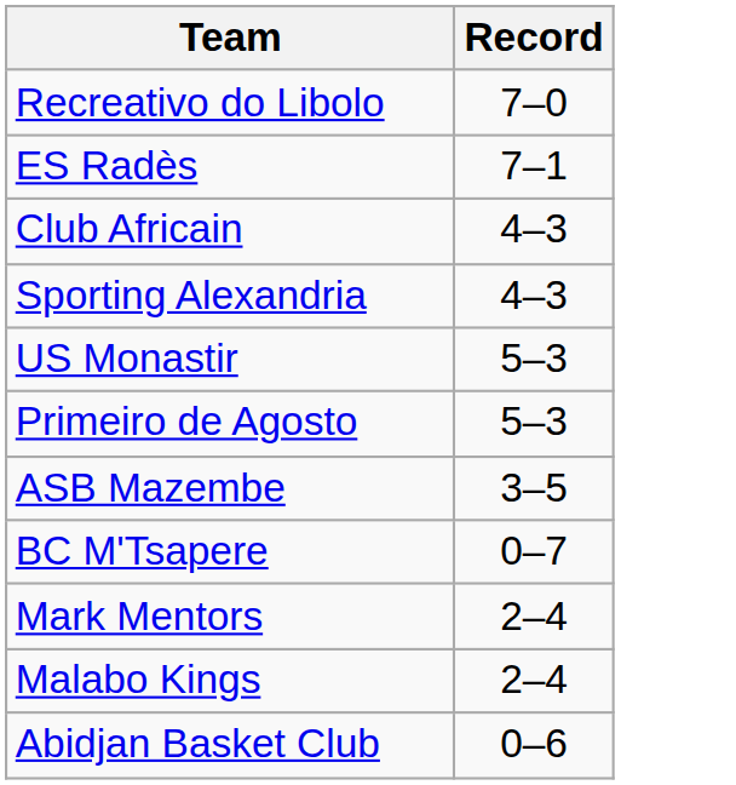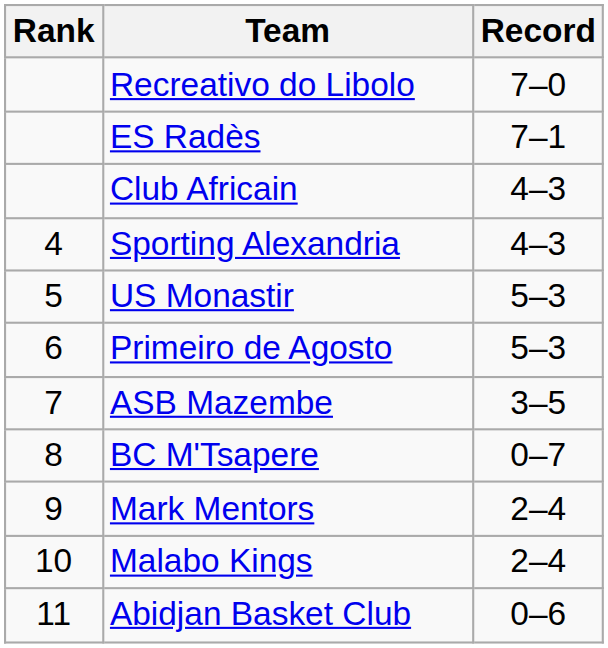+ column: Rank | 4 | 5 | 6 | 7 | 8 | 9 | 10 | 11
